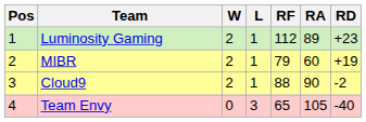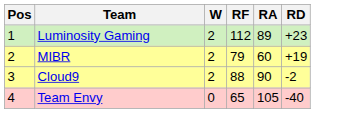- column: L | 1 | 1 | 1 | 3
